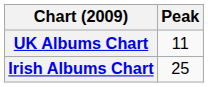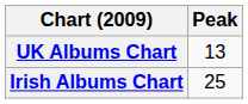UK Albums Chart | Peak: 11 -> 13
